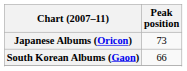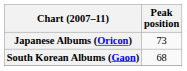South Korean Albums (Gaon) | Peak position: 66 -> 68
